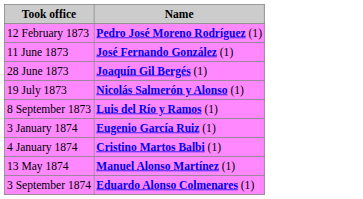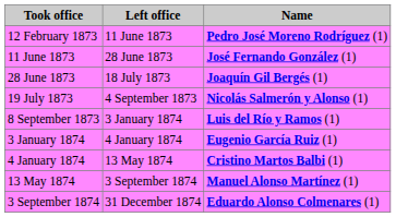+ column: Left office | 11 June 1873 | 28 June 1873 | 18 July 1873 | 4 September 1873 | 3 January 1874 | 4 January 1874 | 13 May 1874 | 3 September 1874 | 31 December 1874
